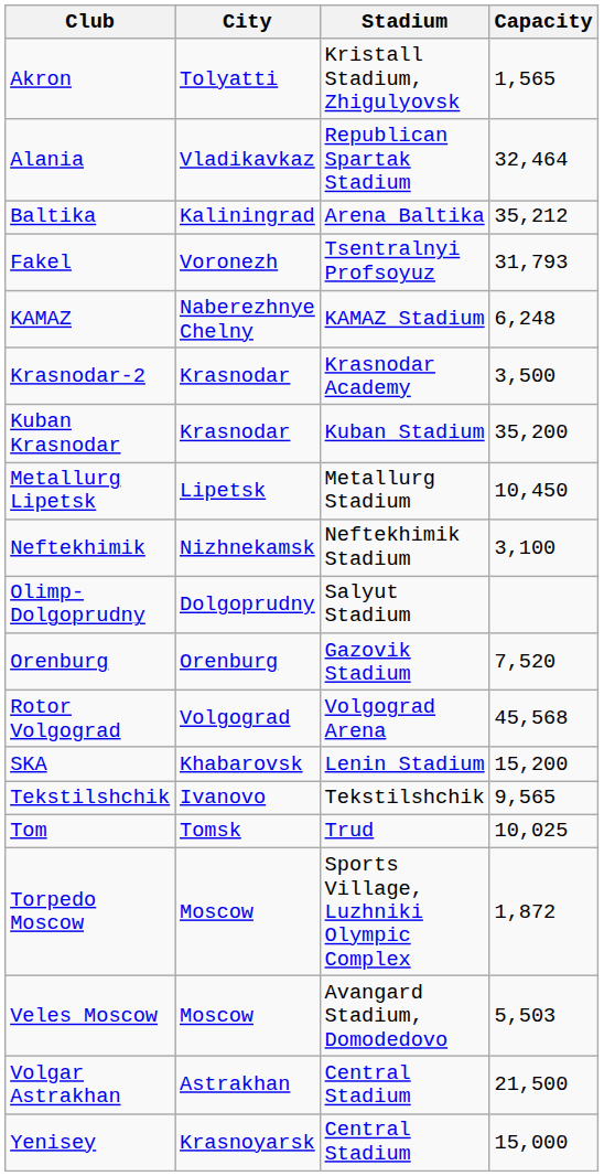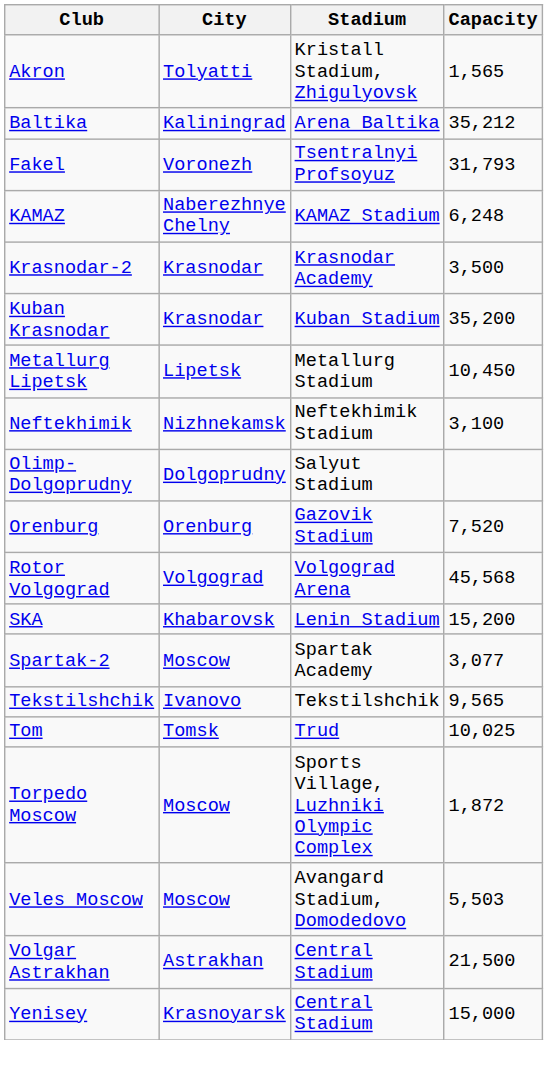- row: Alania | Vladikavkaz | Republican Spartak Stadium | 32,464
+ row: Spartak-2 | Moscow | Spartak Academy | 3,077
